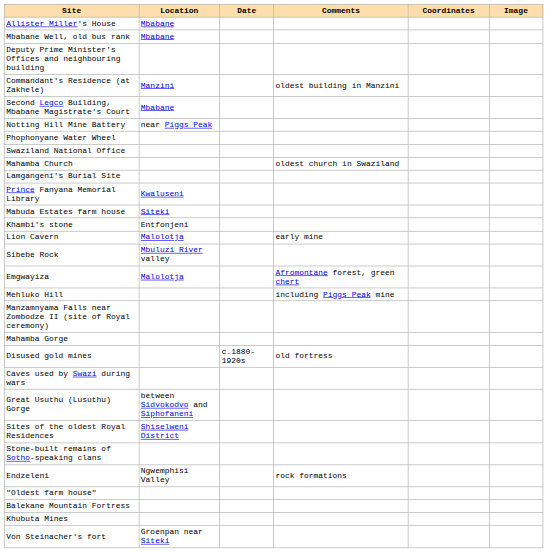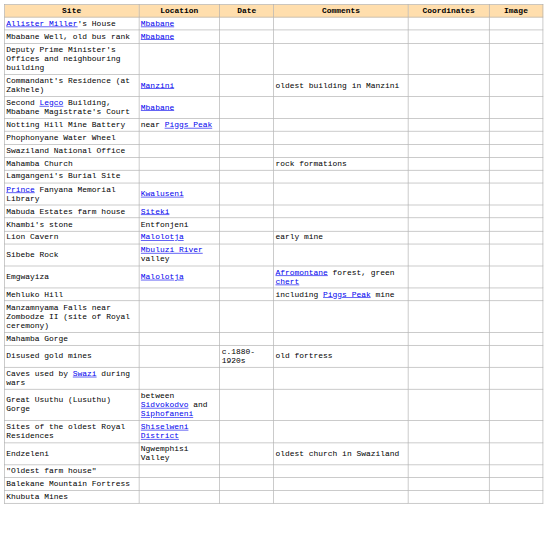Mahamba Church | Comments: oldest church in Swaziland -> rock formations
- row: Stone-built remains of Sotho-speaking clans
Endzeleni | Comments: rock formations -> oldest church in Swaziland
- row: Von Steinacher's fort | Groenpan near Siteki
